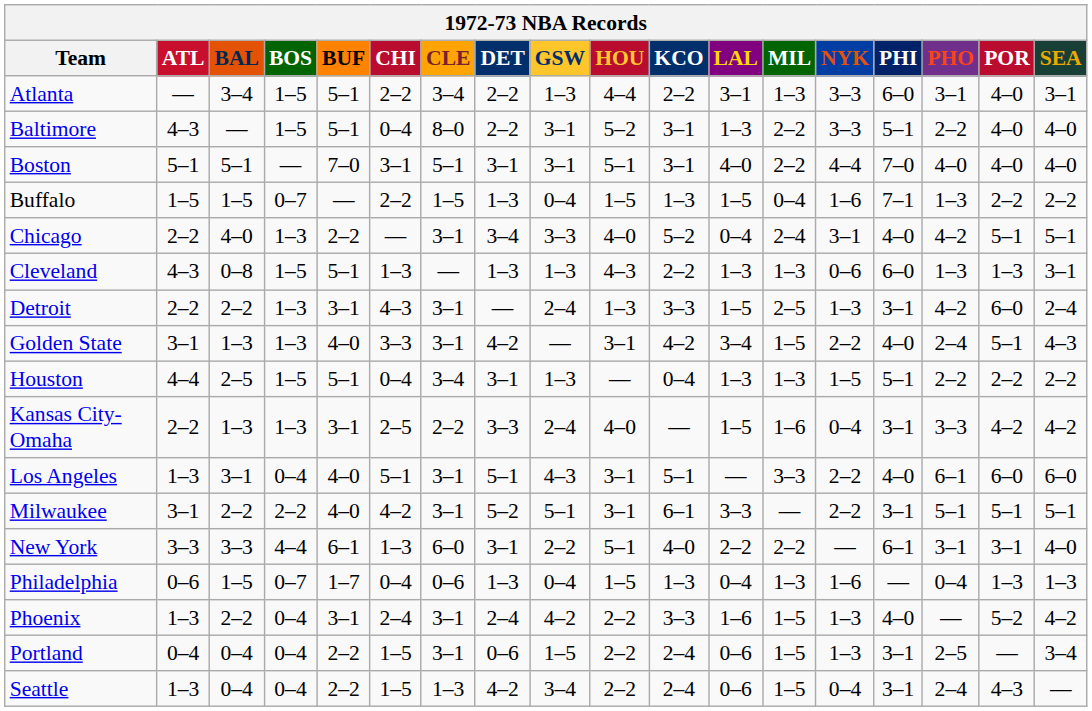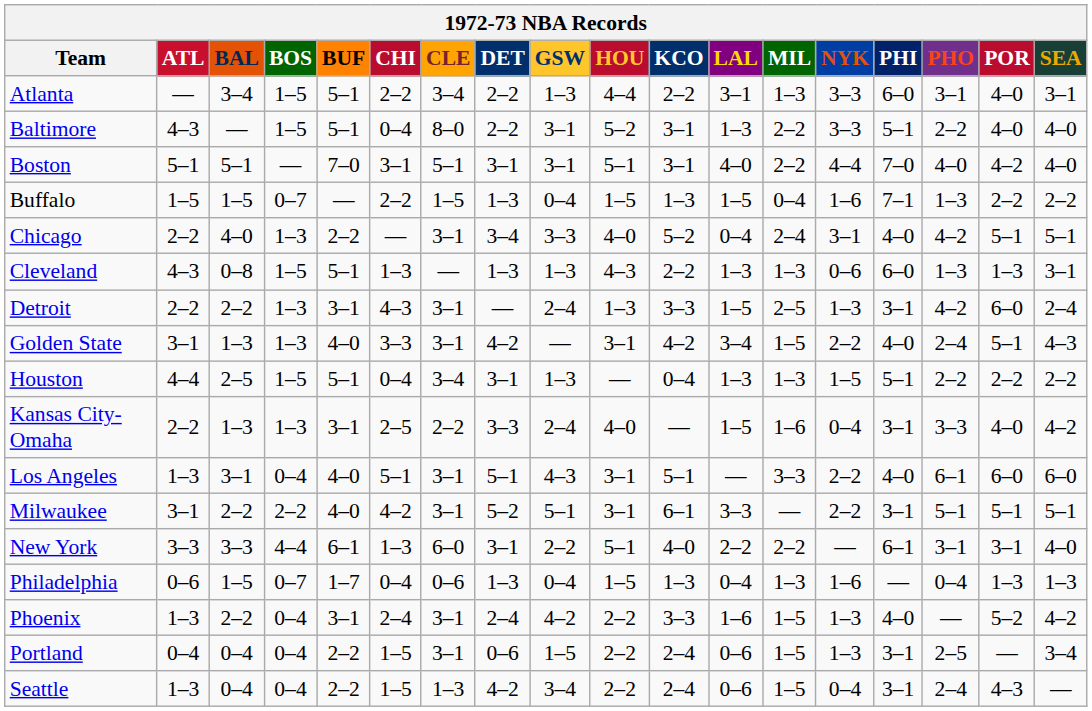Boston | POR: 4–0 -> 4–2
Kansas City-Omaha | POR: 4–2 -> 4–0
